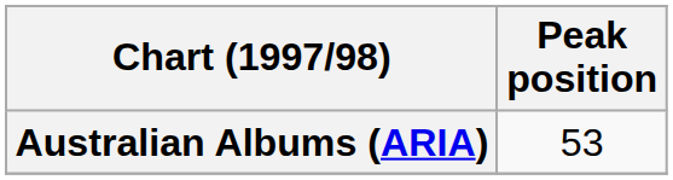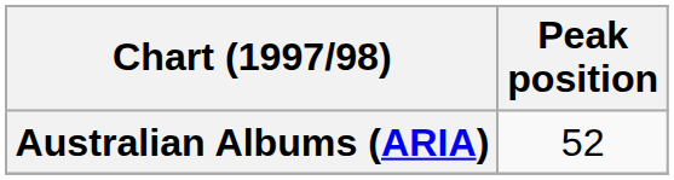Australian Albums (ARIA) | Peak position: 53 -> 52
